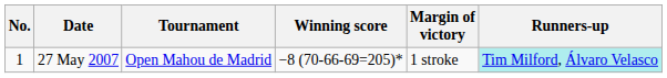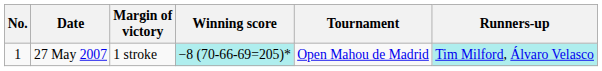columns swapped: Tournament <-> Margin of victory
27 May 2007 | Winning score: no background -> paleturquoise background
